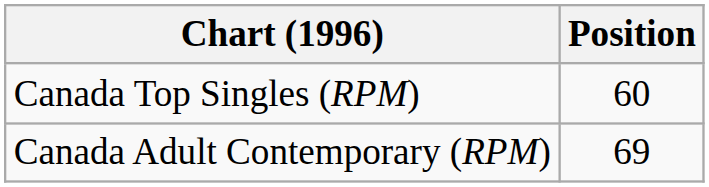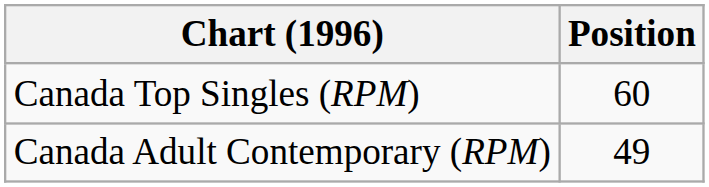Canada Adult Contemporary (RPM) | Position: 69 -> 49
